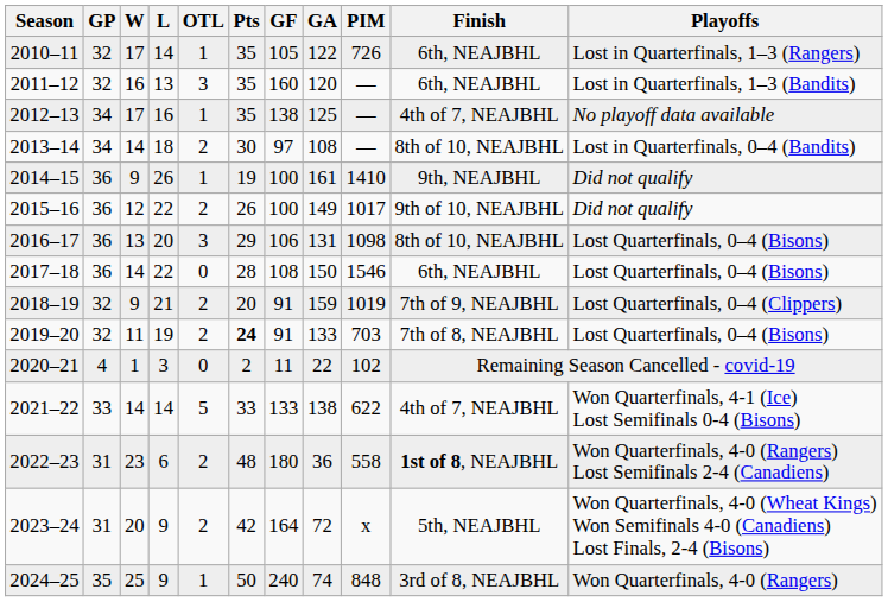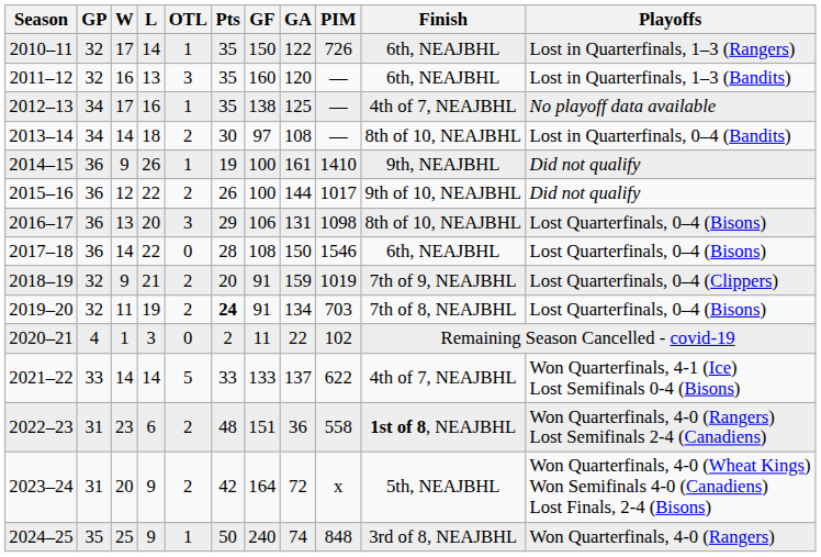2010–11 | GF: 105 -> 150
2015–16 | GA: 149 -> 144
2019–20 | GA: 133 -> 134
2021–22 | GA: 138 -> 137
2022–23 | GF: 180 -> 151
